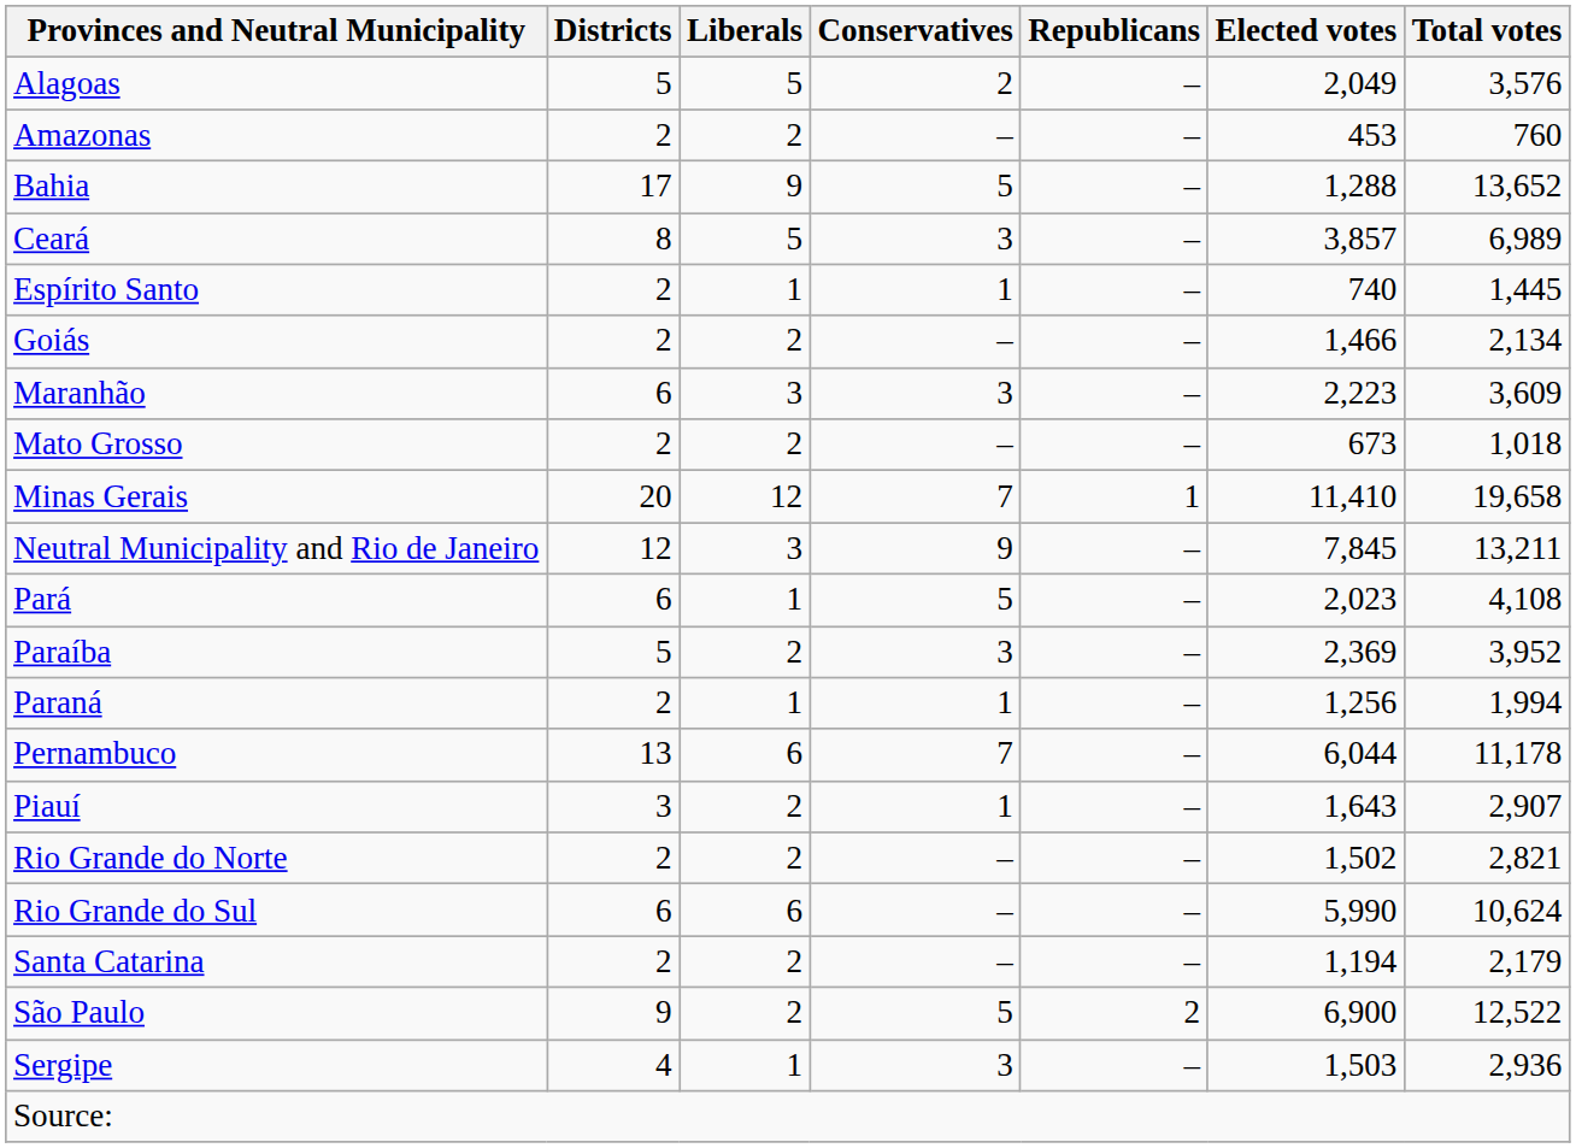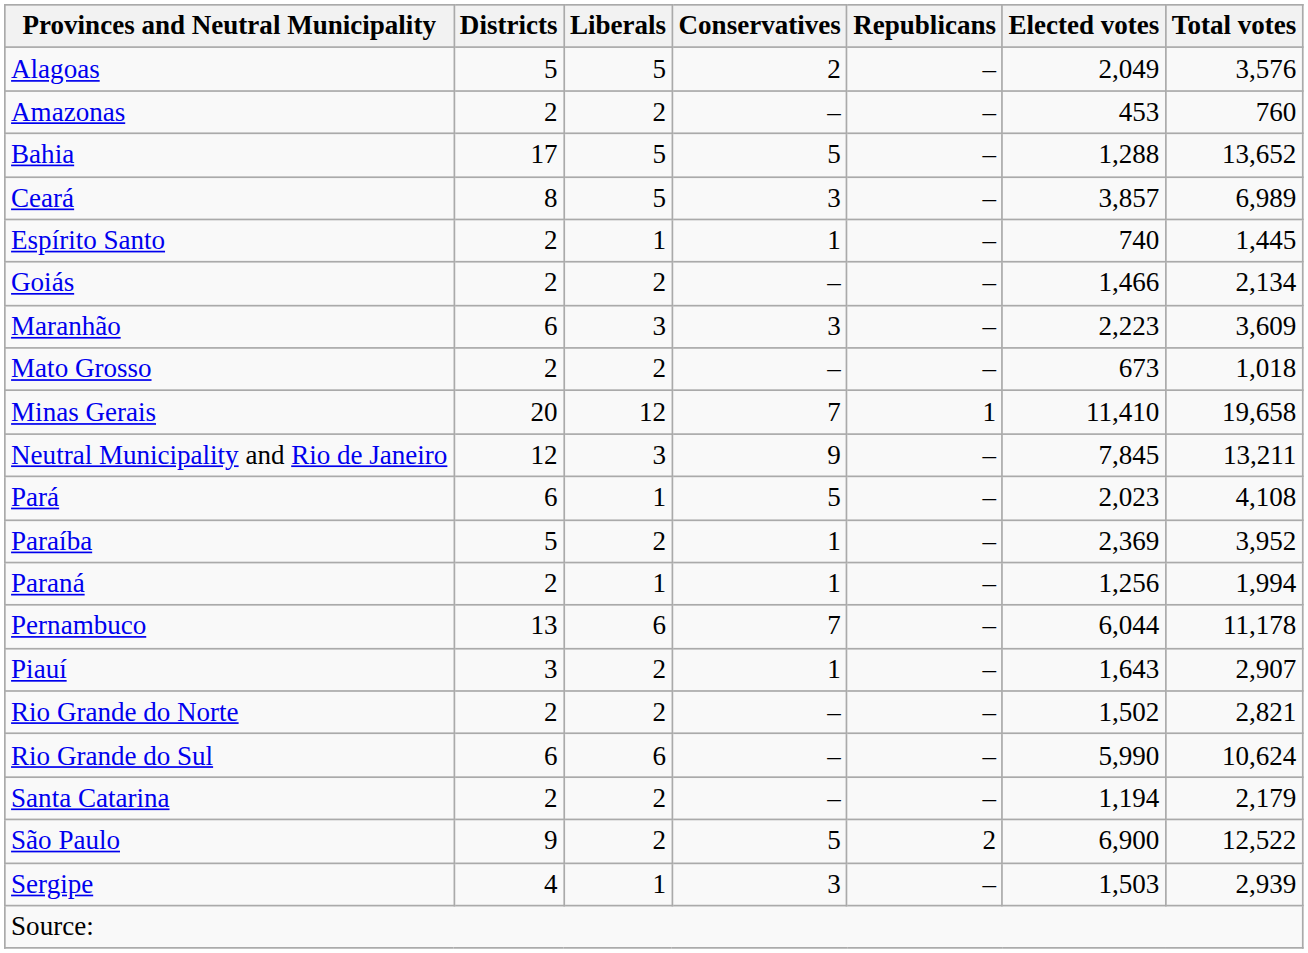Bahia | Liberals: 9 -> 5
Paraíba | Conservatives: 3 -> 1
Sergipe | Total votes: 2,936 -> 2,939
